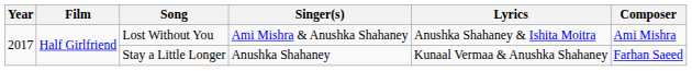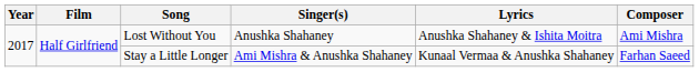Lost Without You | Singer(s): Ami Mishra & Anushka Shahaney -> Anushka Shahaney
Stay a Little Longer | Singer(s): Anushka Shahaney -> Ami Mishra & Anushka Shahaney
